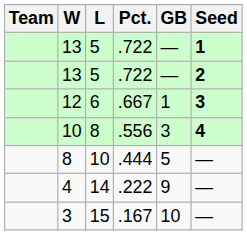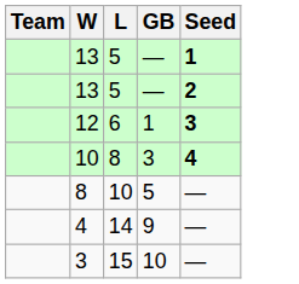- column: Pct. | .722 | .722 | .667 | .556 | .444 | .222 | .167
